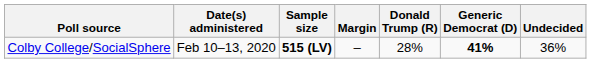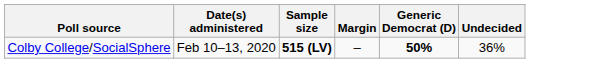- column: Donald Trump (R) | 28%
Colby College/SocialSphere | Generic Democrat (D): 41% -> 50%
